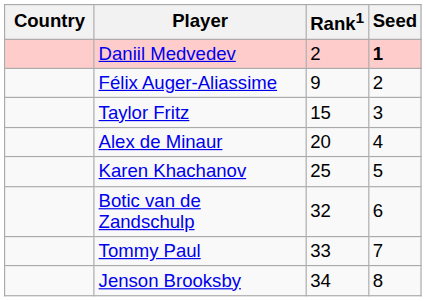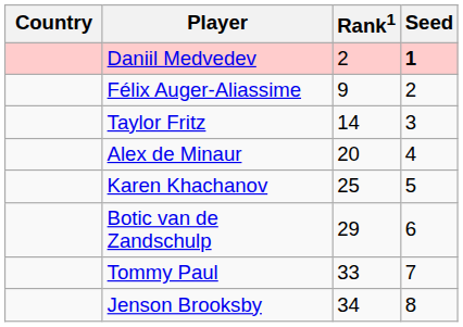Taylor Fritz | Rank1: 15 -> 14
Botic van de Zandschulp | Rank1: 32 -> 29
